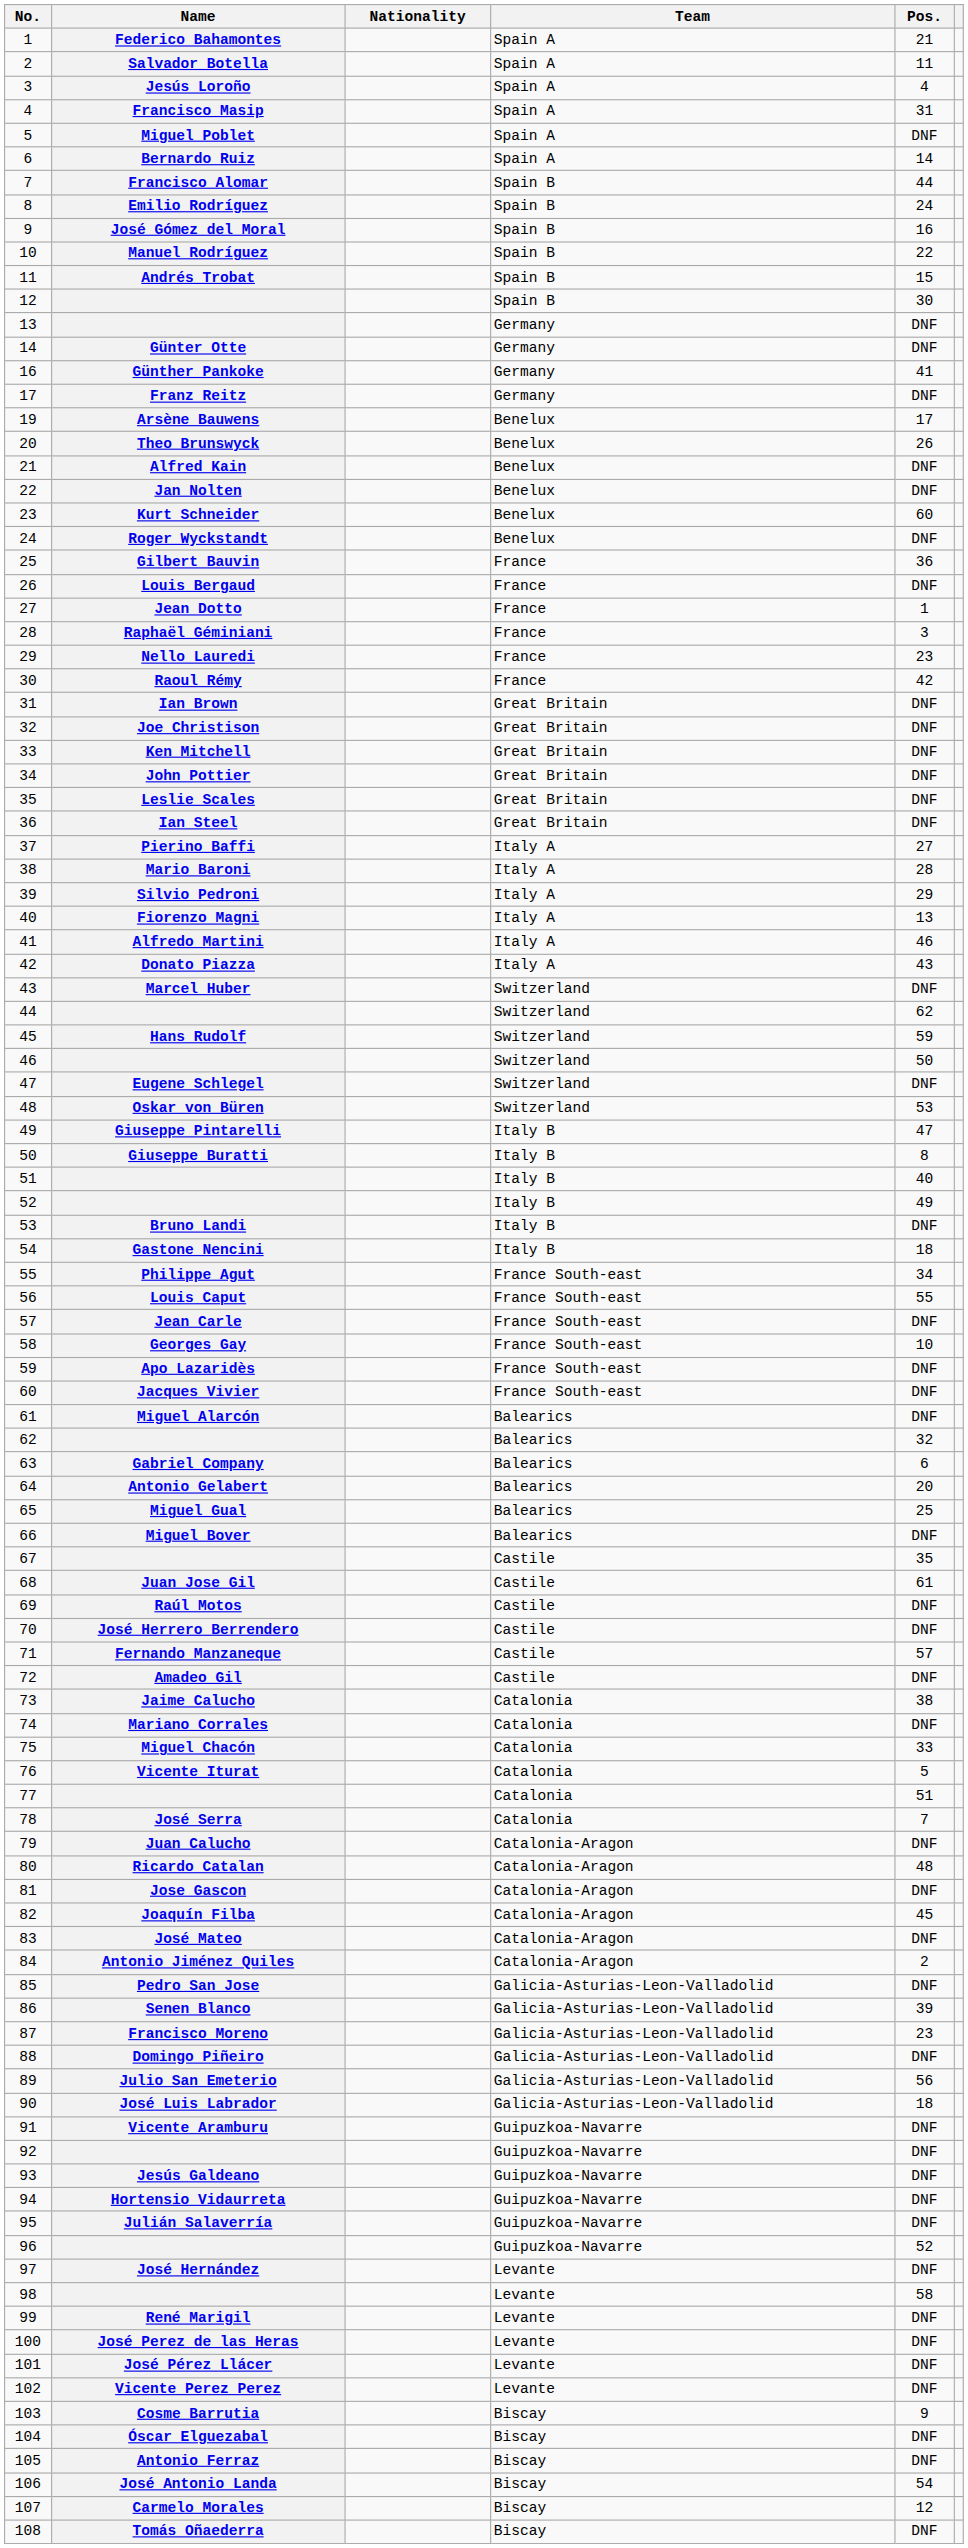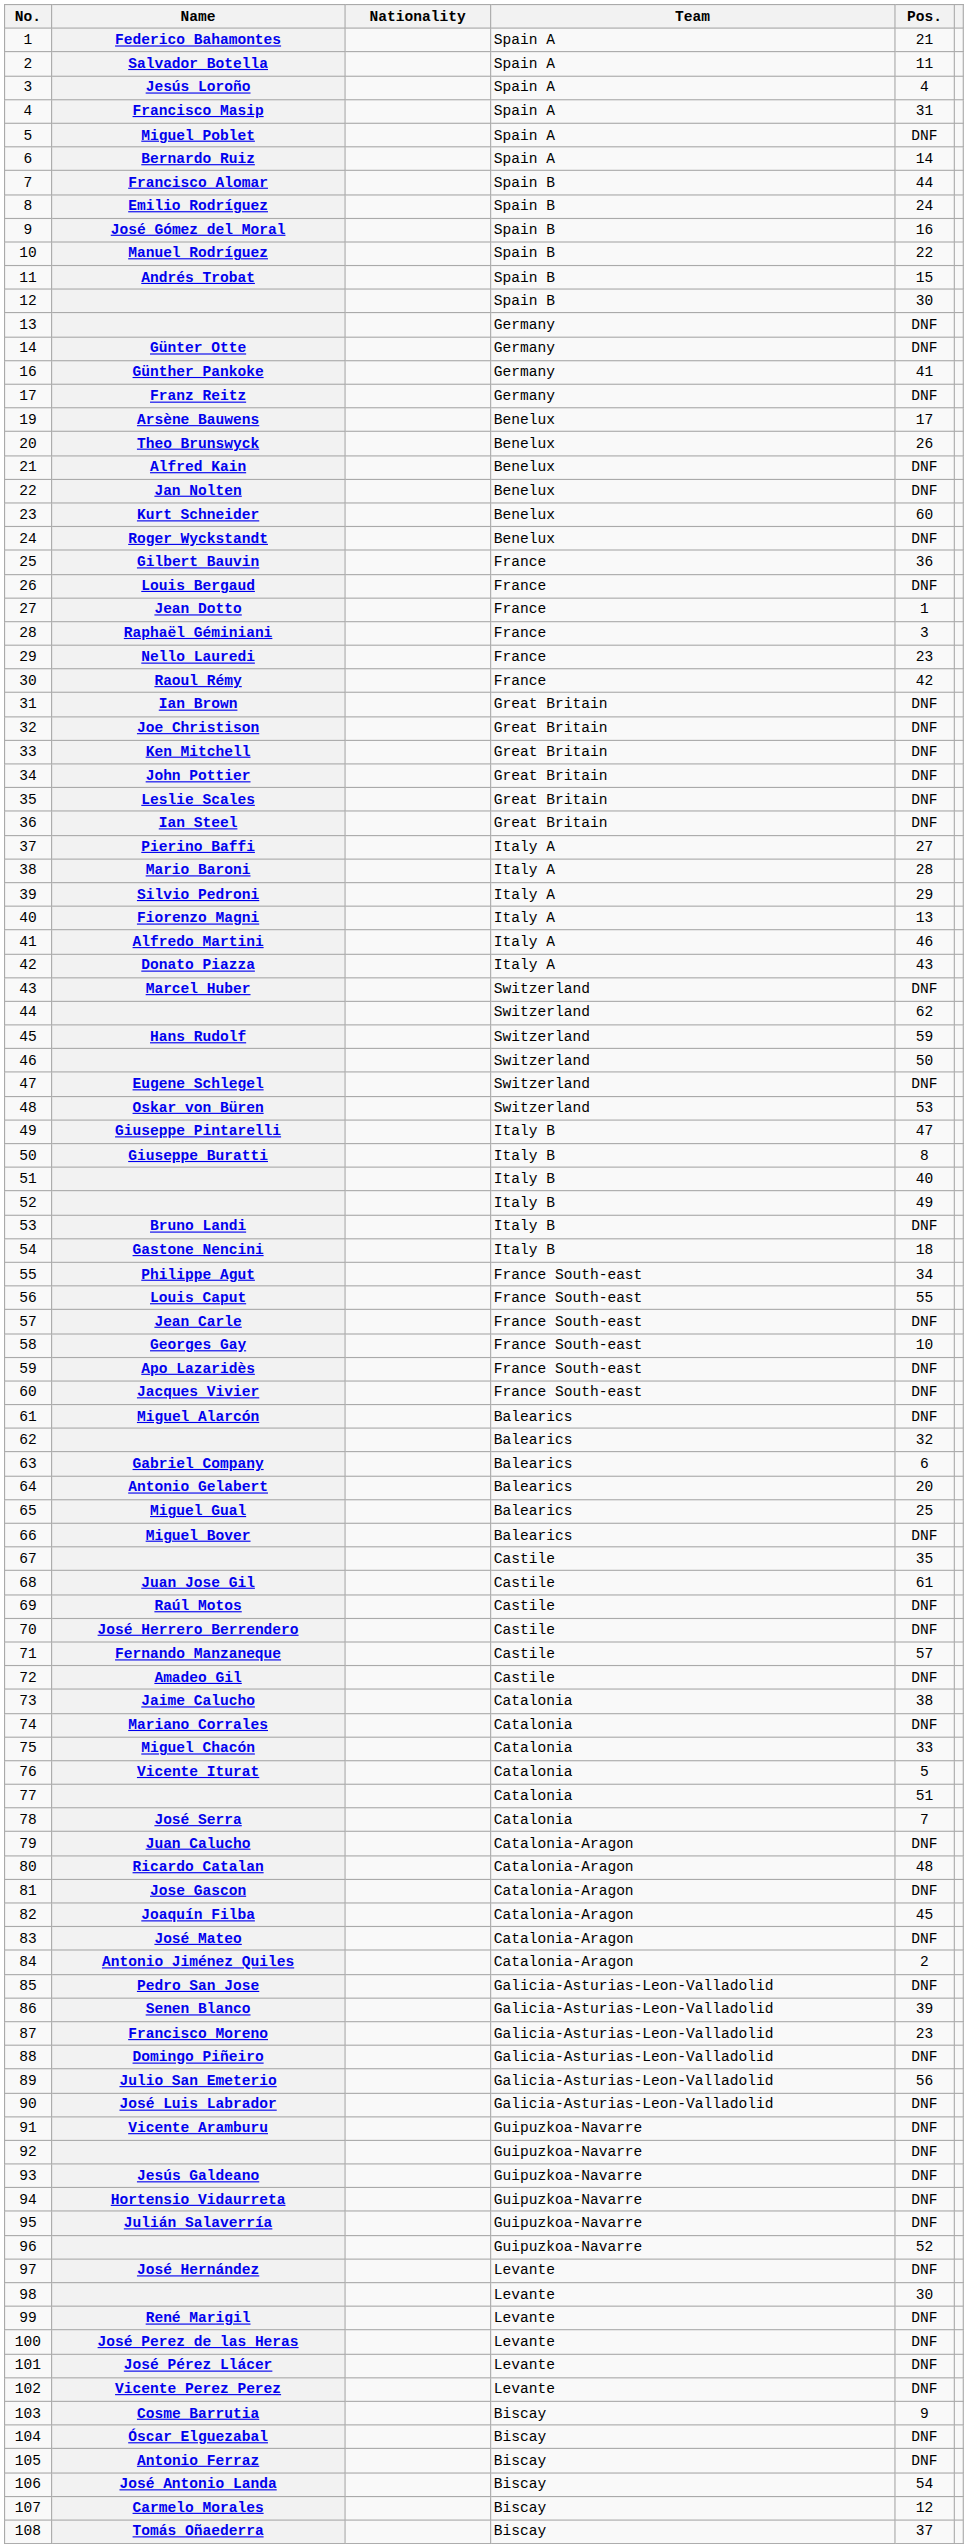90 | Pos.: 18 -> DNF
98 | Pos.: 58 -> 30
108 | Pos.: DNF -> 37
